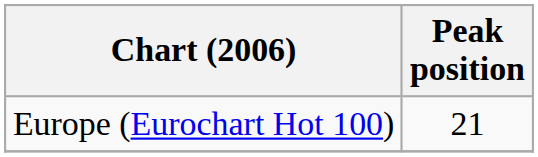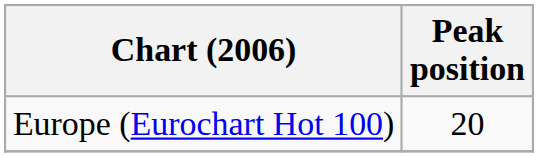Europe (Eurochart Hot 100) | Peak position: 21 -> 20
